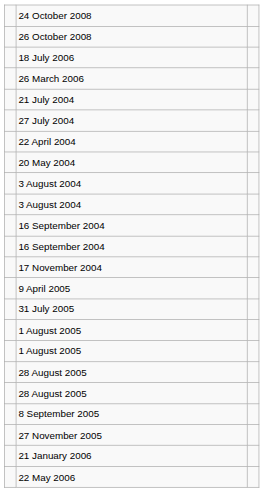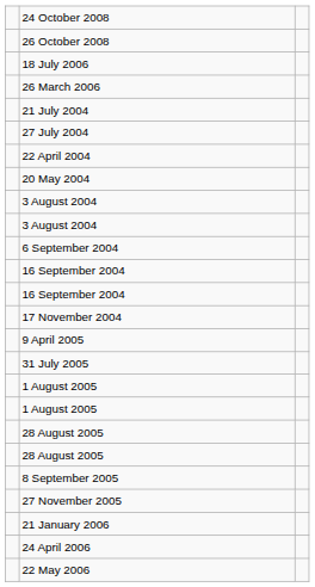+ row: 6 September 2004
+ row: 24 April 2006
